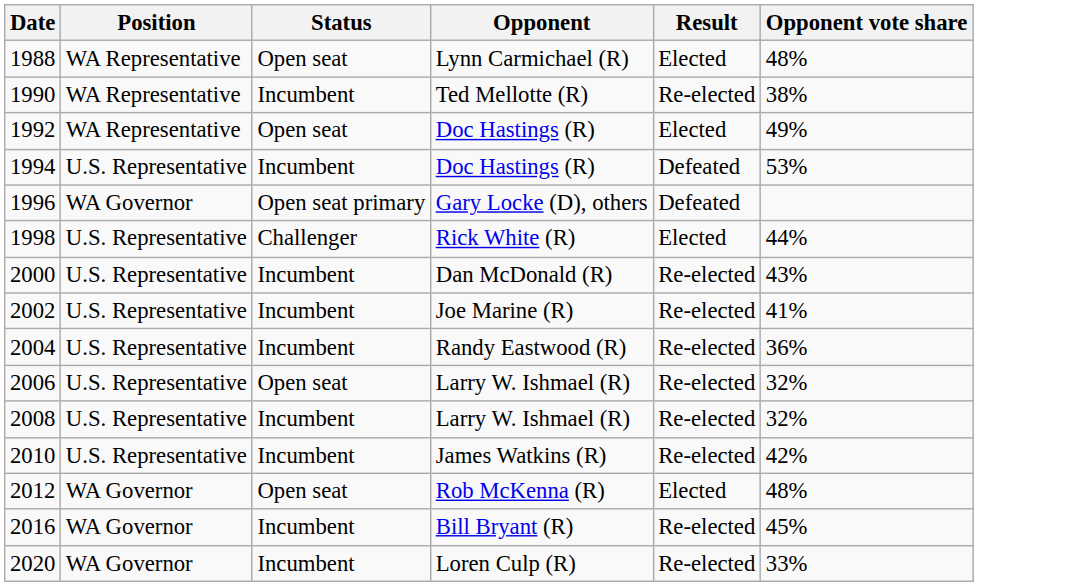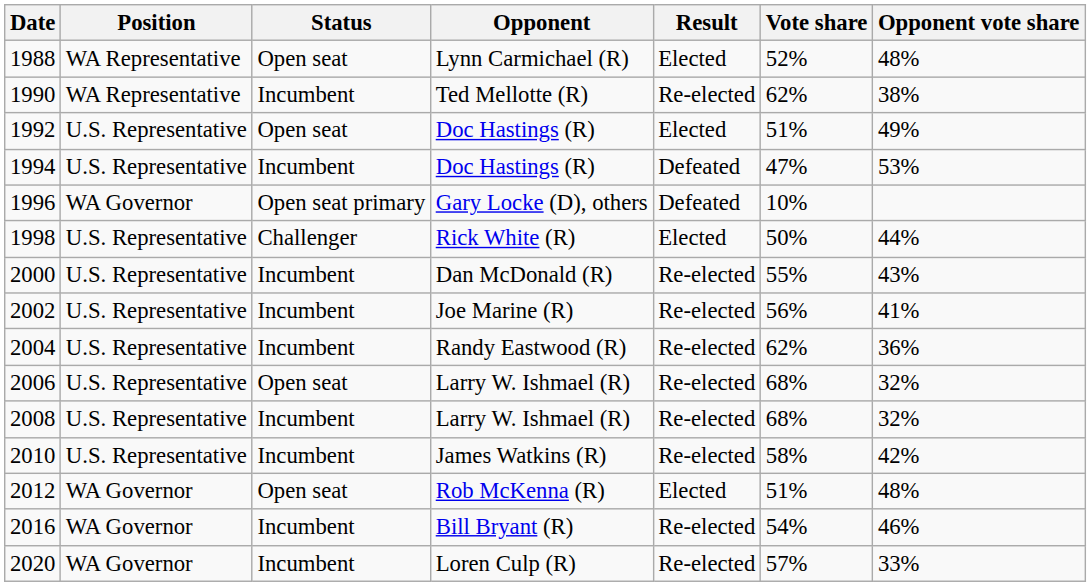+ column: Vote share | 52% | 62% | 51% | 47% | 10% | 50% | 55% | 56% | 62% | 68% | 68% | 58% | 51% | 54% | 57%
1992 | Position: WA Representative -> U.S. Representative
2016 | Opponent vote share: 45% -> 46%
